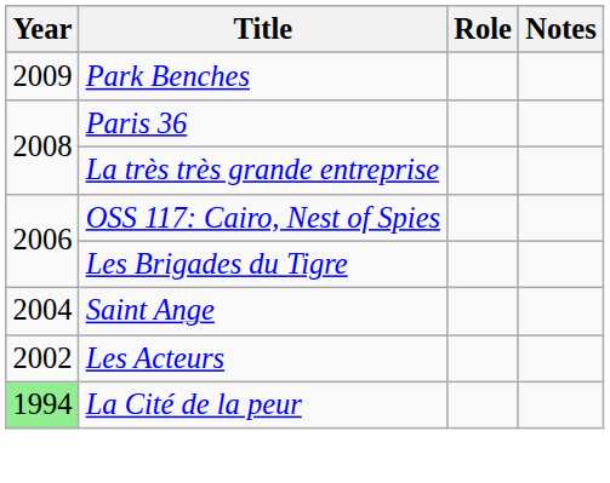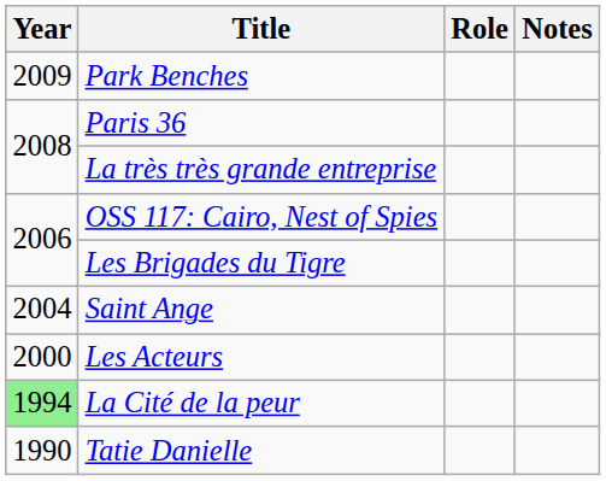Les Acteurs | Year: 2002 -> 2000
+ row: 1990 | Tatie Danielle
